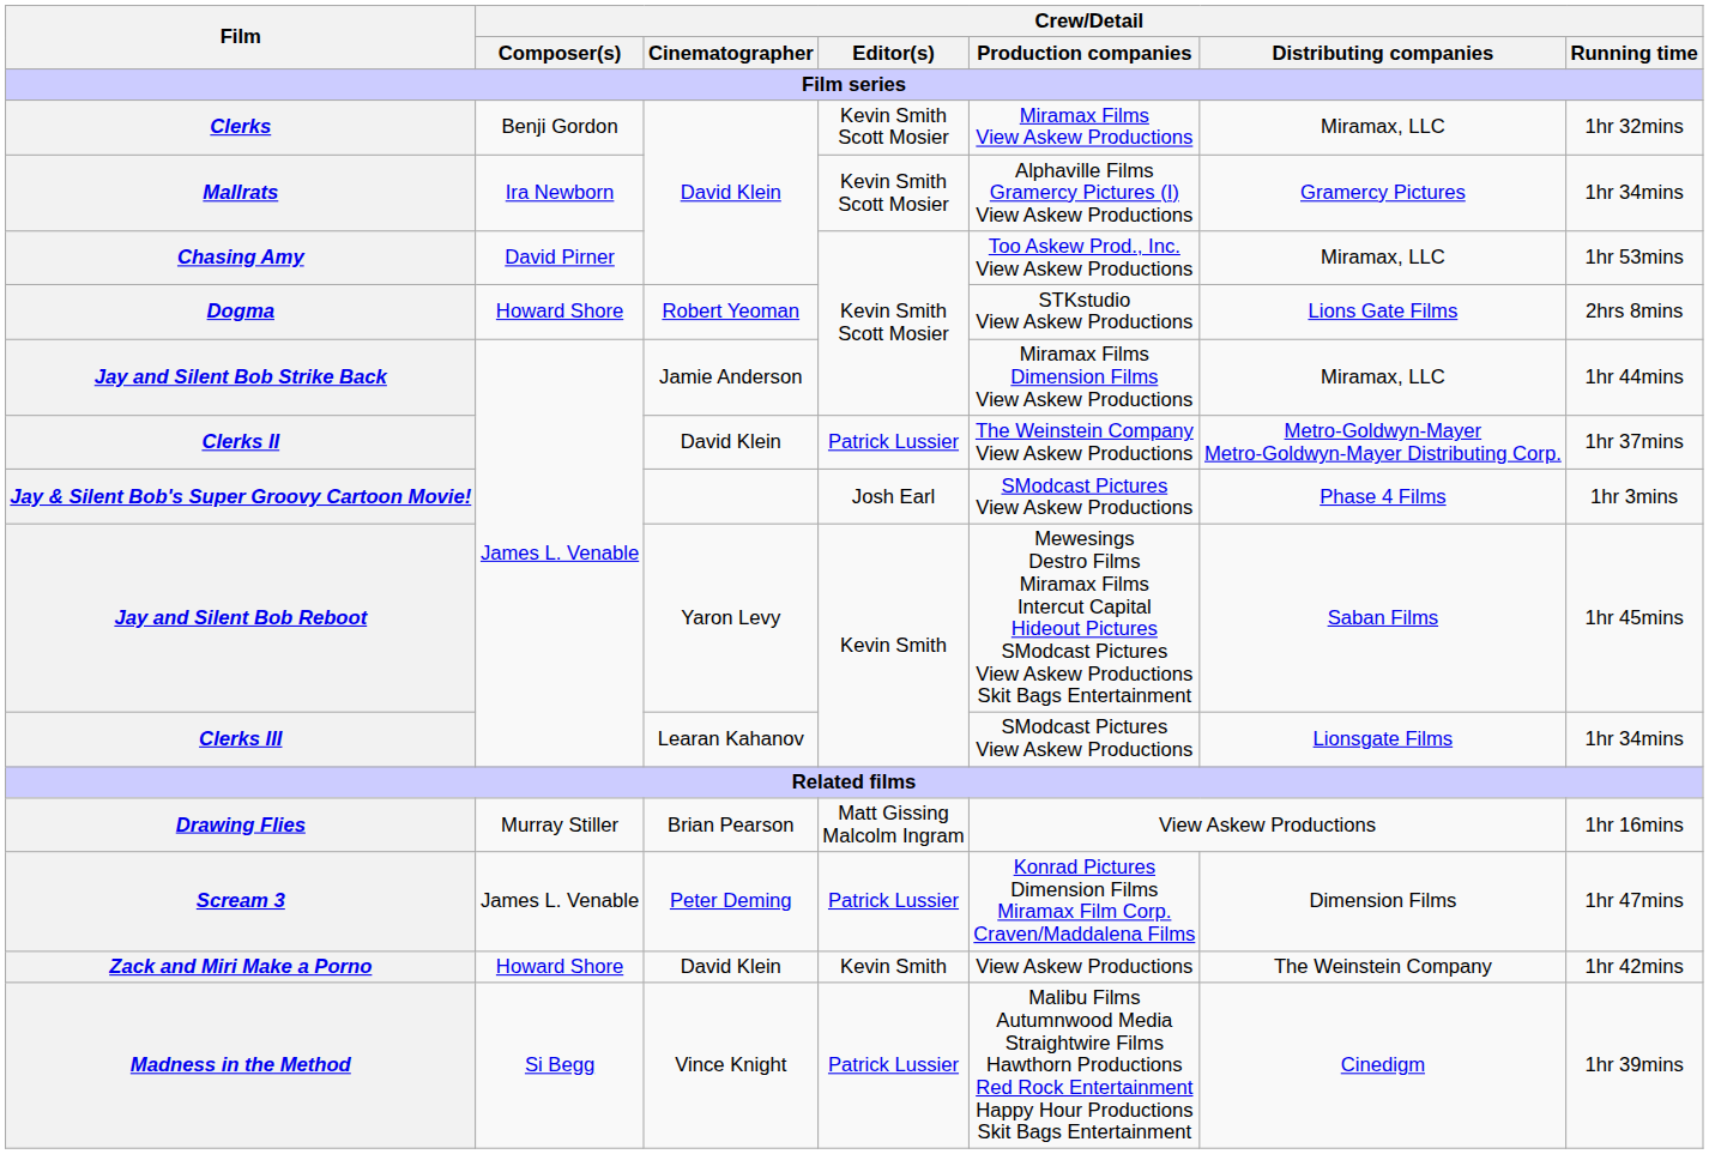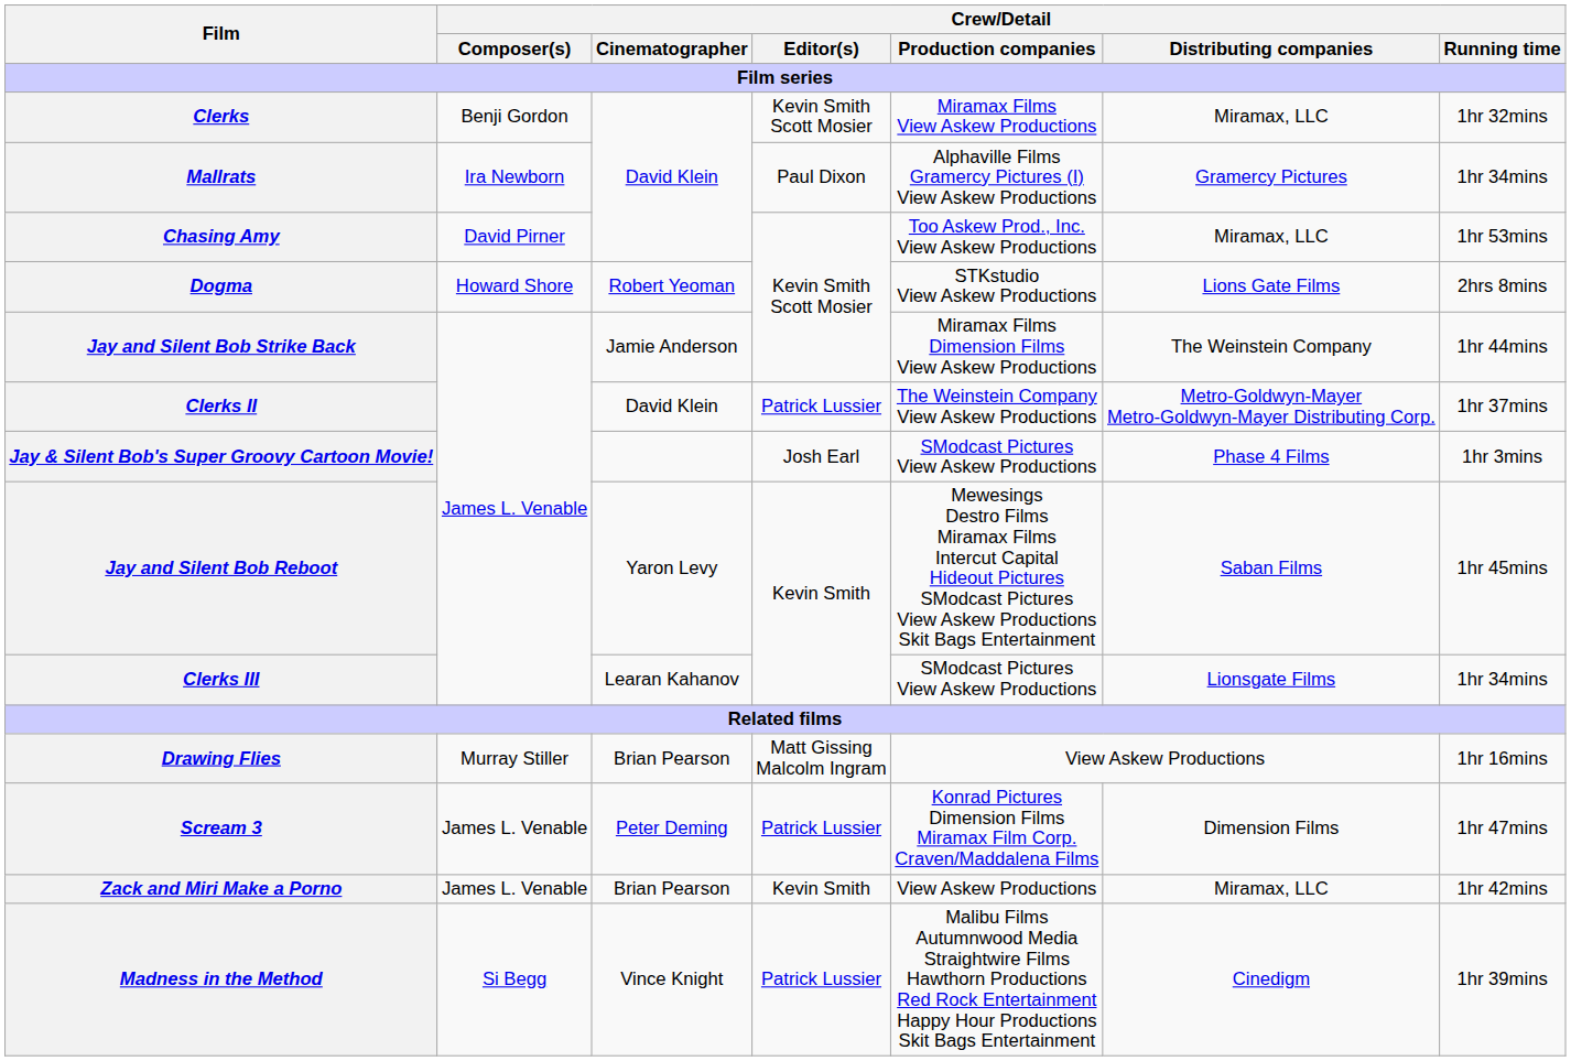Mallrats | Crew/Detail / Editor(s) / Film series: Kevin Smith Scott Mosier -> Paul Dixon
Jay and Silent Bob Strike Back | Crew/Detail / Distributing companies / Film series: Miramax, LLC -> The Weinstein Company
Zack and Miri Make a Porno | Crew/Detail / Composer(s) / Film series: Howard Shore -> James L. Venable
Zack and Miri Make a Porno | Crew/Detail / Cinematographer / Film series: David Klein -> Brian Pearson
Zack and Miri Make a Porno | Crew/Detail / Distributing companies / Film series: The Weinstein Company -> Miramax, LLC
